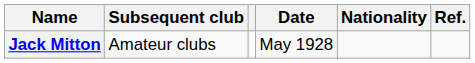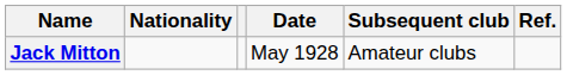columns swapped: Nationality <-> Subsequent club
